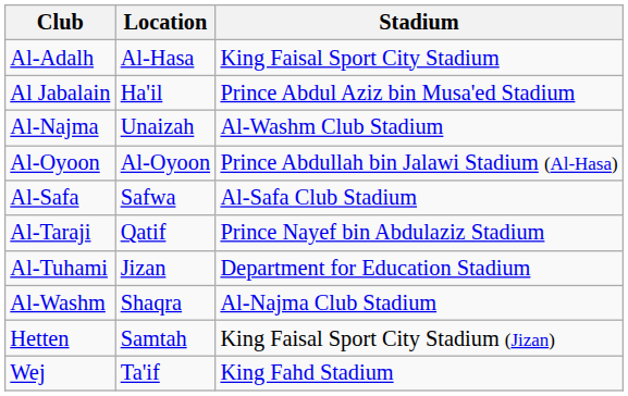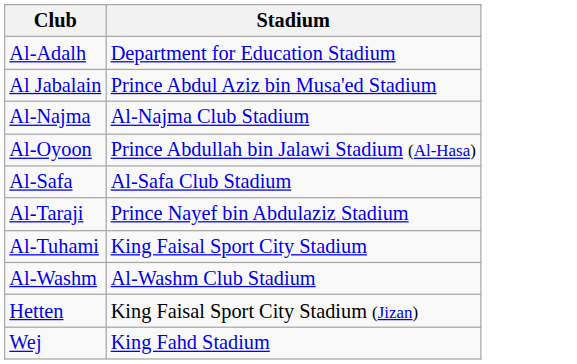- column: Location | Al-Hasa | Ha'il | Unaizah | Al-Oyoon | Safwa | Qatif | Jizan | Shaqra | Samtah | Ta'if
Al-Adalh | Stadium: King Faisal Sport City Stadium -> Department for Education Stadium
Al-Najma | Stadium: Al-Washm Club Stadium -> Al-Najma Club Stadium
Al-Tuhami | Stadium: Department for Education Stadium -> King Faisal Sport City Stadium
Al-Washm | Stadium: Al-Najma Club Stadium -> Al-Washm Club Stadium
